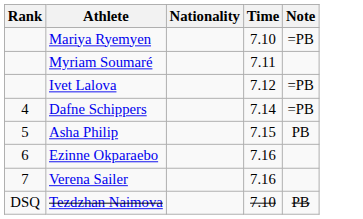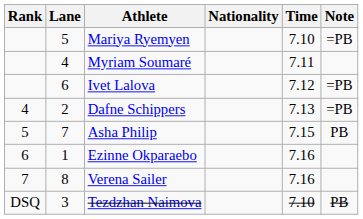+ column: Lane | 5 | 4 | 6 | 2 | 7 | 1 | 8 | 3
Dafne Schippers | Time: 7.14 -> 7.13
